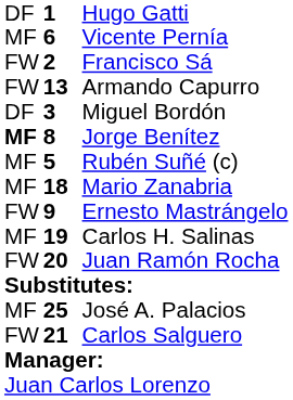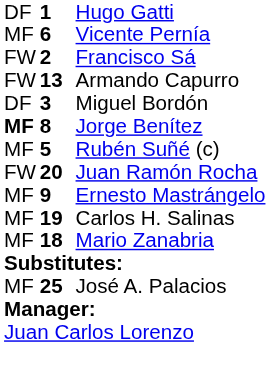rows swapped: Mario Zanabria <-> Juan Ramón Rocha
Ernesto Mastrángelo | column 1: FW -> MF
- row: FW | 21 | Carlos Salguero
